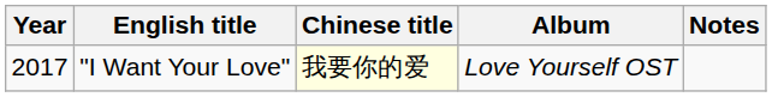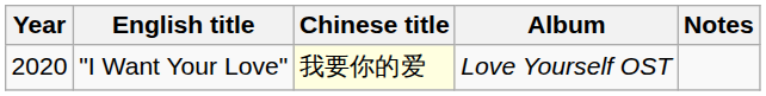"I Want Your Love" | Year: 2017 -> 2020
